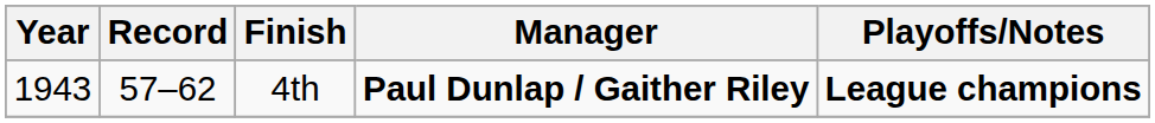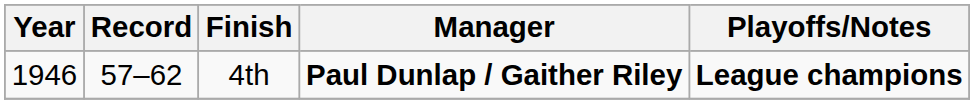4th | Year: 1943 -> 1946
